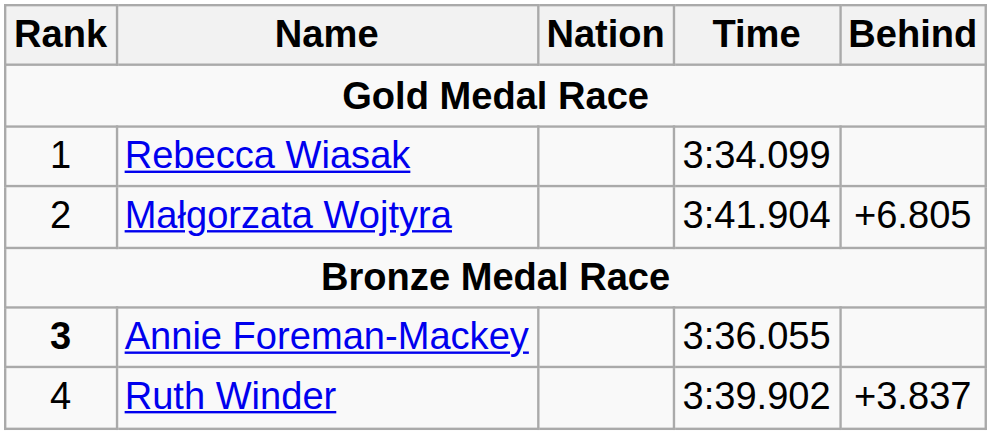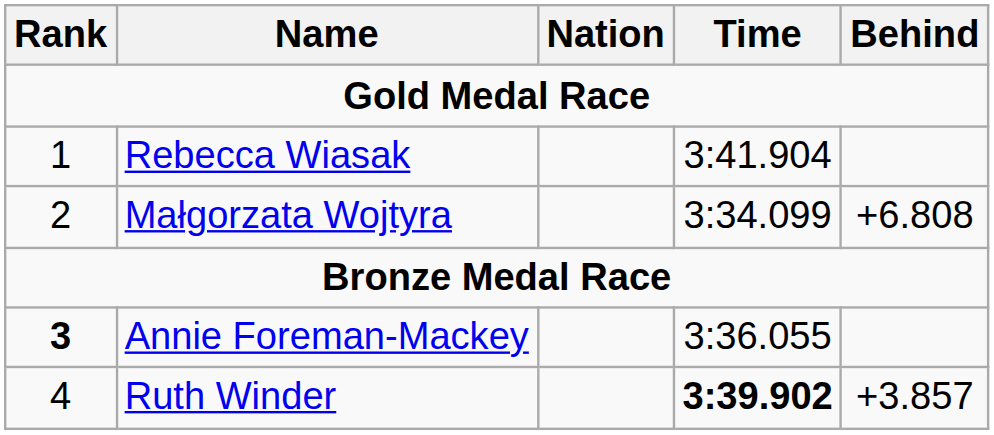Rebecca Wiasak | Time: 3:34.099 -> 3:41.904
Małgorzata Wojtyra | Time: 3:41.904 -> 3:34.099
Małgorzata Wojtyra | Behind: +6.805 -> +6.808
Ruth Winder | Time: normal -> bold
Ruth Winder | Behind: +3.837 -> +3.857
